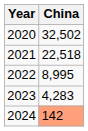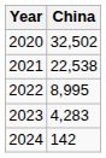2021 | China: 22,518 -> 22,538
2024 | China: lightsalmon background -> no background
